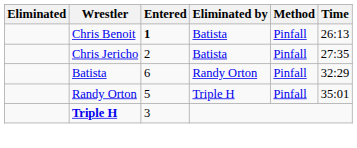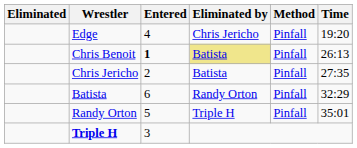+ row: Edge | 4 | Chris Jericho | Pinfall | 19:20
Chris Benoit | Eliminated by: no background -> khaki background
